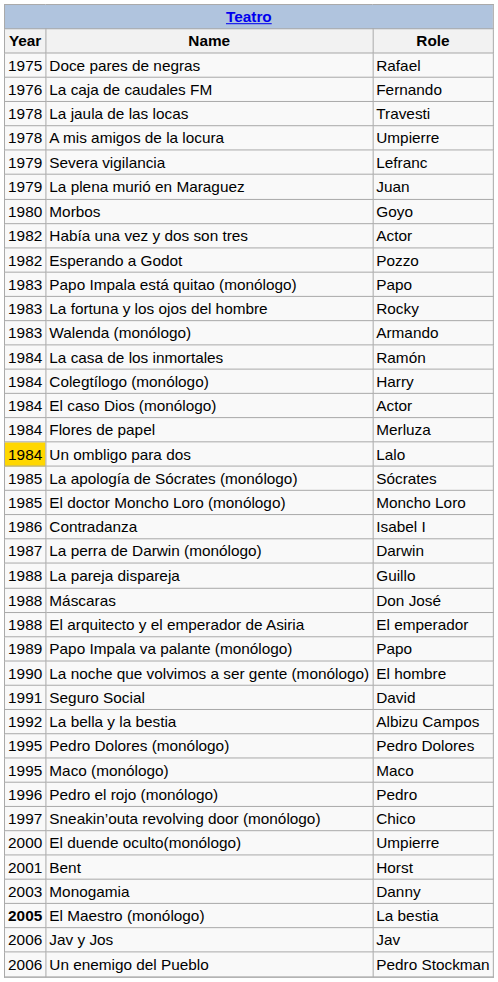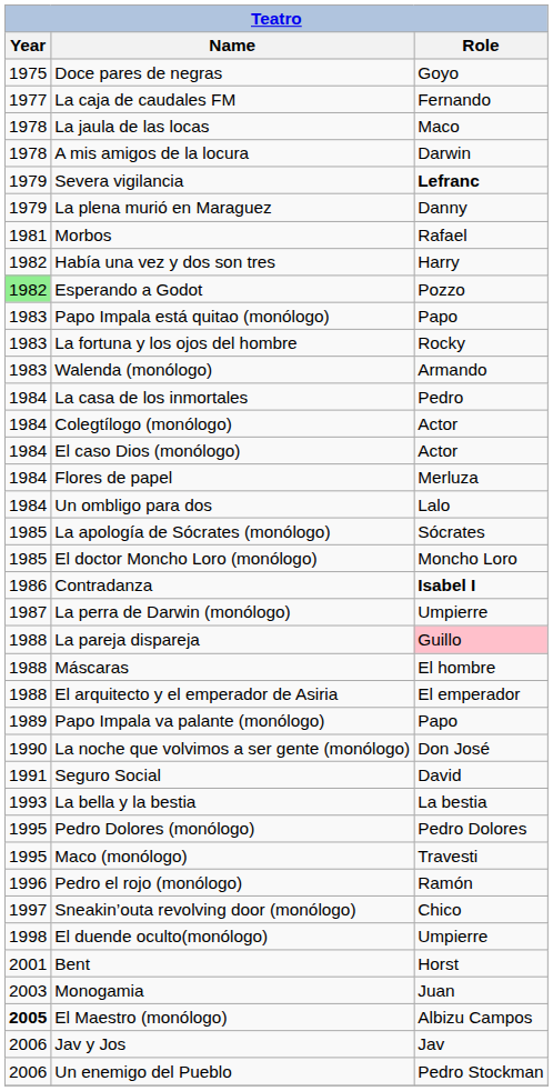Doce pares de negras | Role: Rafael -> Goyo
La caja de caudales FM | Year: 1976 -> 1977
La jaula de las locas | Role: Travesti -> Maco
A mis amigos de la locura | Role: Umpierre -> Darwin
Severa vigilancia | Role: normal -> bold
La plena murió en Maraguez | Role: Juan -> Danny
Morbos | Year: 1980 -> 1981
Morbos | Role: Goyo -> Rafael
Había una vez y dos son tres | Role: Actor -> Harry
Esperando a Godot | Year: no background -> lightgreen background
La casa de los inmortales | Role: Ramón -> Pedro
Colegtílogo (monólogo) | Role: Harry -> Actor
Un ombligo para dos | Year: gold background -> no background
Contradanza | Role: normal -> bold
La perra de Darwin (monólogo) | Role: Darwin -> Umpierre
La pareja dispareja | Role: no background -> pink background
Máscaras | Role: Don José -> El hombre
La noche que volvimos a ser gente (monólogo) | Role: El hombre -> Don José
La bella y la bestia | Year: 1992 -> 1993
La bella y la bestia | Role: Albizu Campos -> La bestia
Maco (monólogo) | Role: Maco -> Travesti
Pedro el rojo (monólogo) | Role: Pedro -> Ramón
El duende oculto(monólogo) | Year: 2000 -> 1998
Monogamia | Role: Danny -> Juan
El Maestro (monólogo) | Role: La bestia -> Albizu Campos
